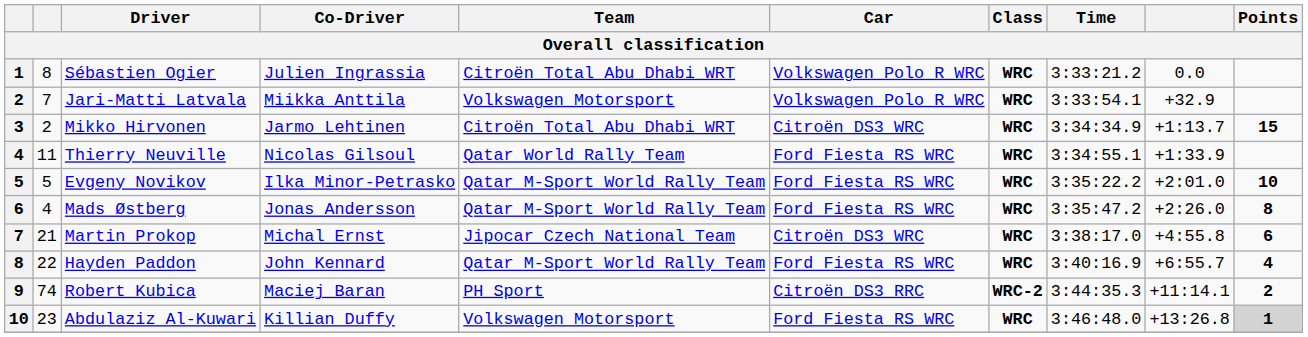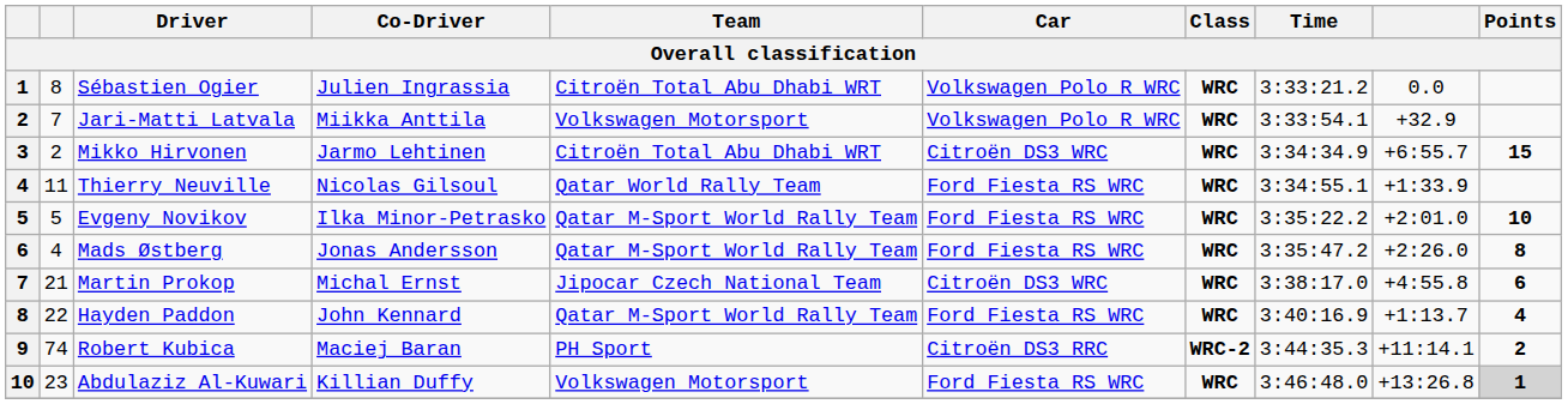Mikko Hirvonen | column 9: +1:13.7 -> +6:55.7
Hayden Paddon | column 9: +6:55.7 -> +1:13.7
